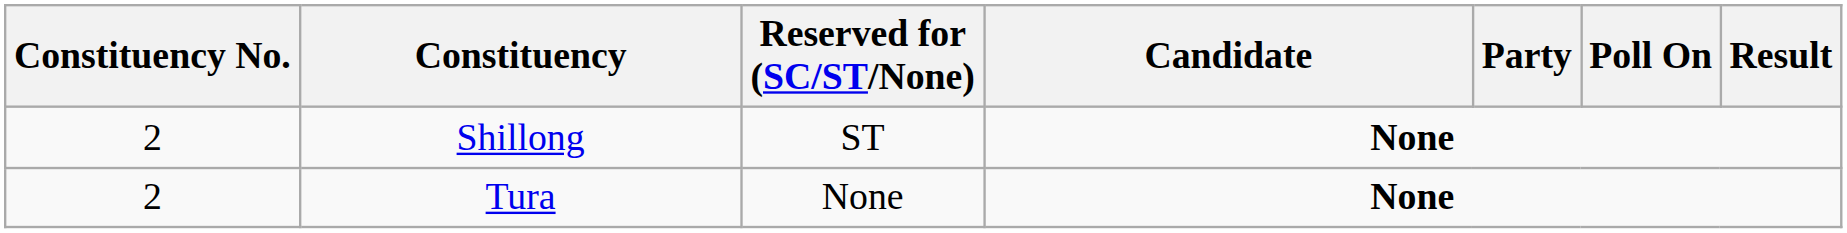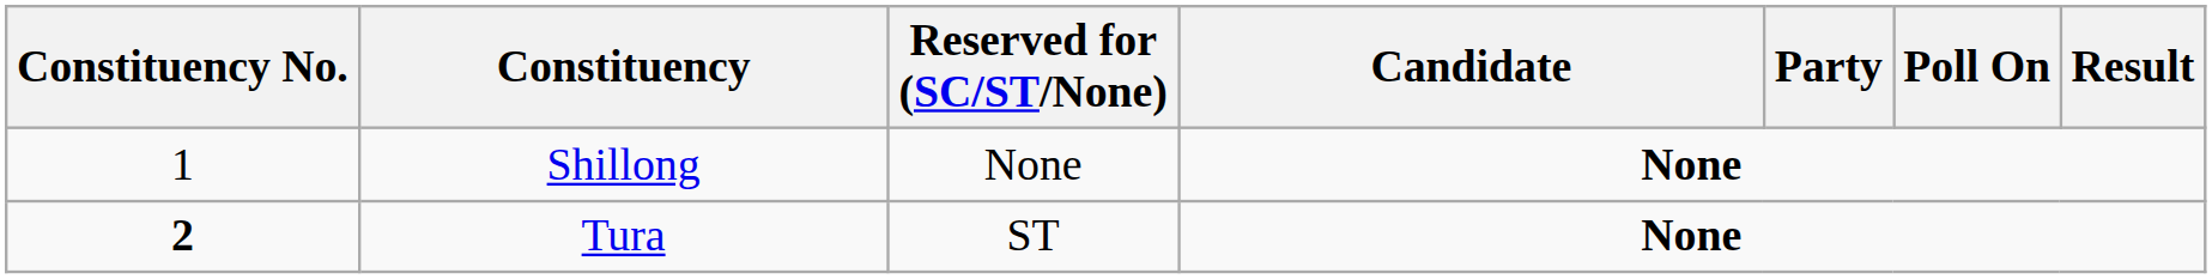Shillong | Constituency No.: 2 -> 1
Shillong | Reserved for (SC/ST/None): ST -> None
Tura | Constituency No.: normal -> bold
Tura | Reserved for (SC/ST/None): None -> ST
